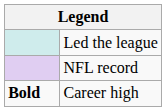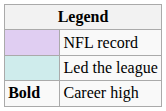rows swapped: NFL record <-> Led the league
